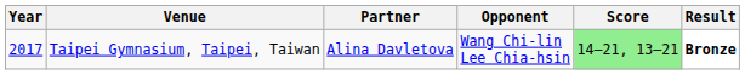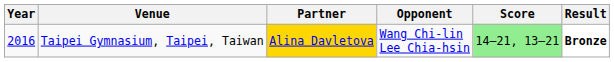Taipei Gymnasium, Taipei, Taiwan | Year: 2017 -> 2016
Taipei Gymnasium, Taipei, Taiwan | Partner: no background -> gold background
